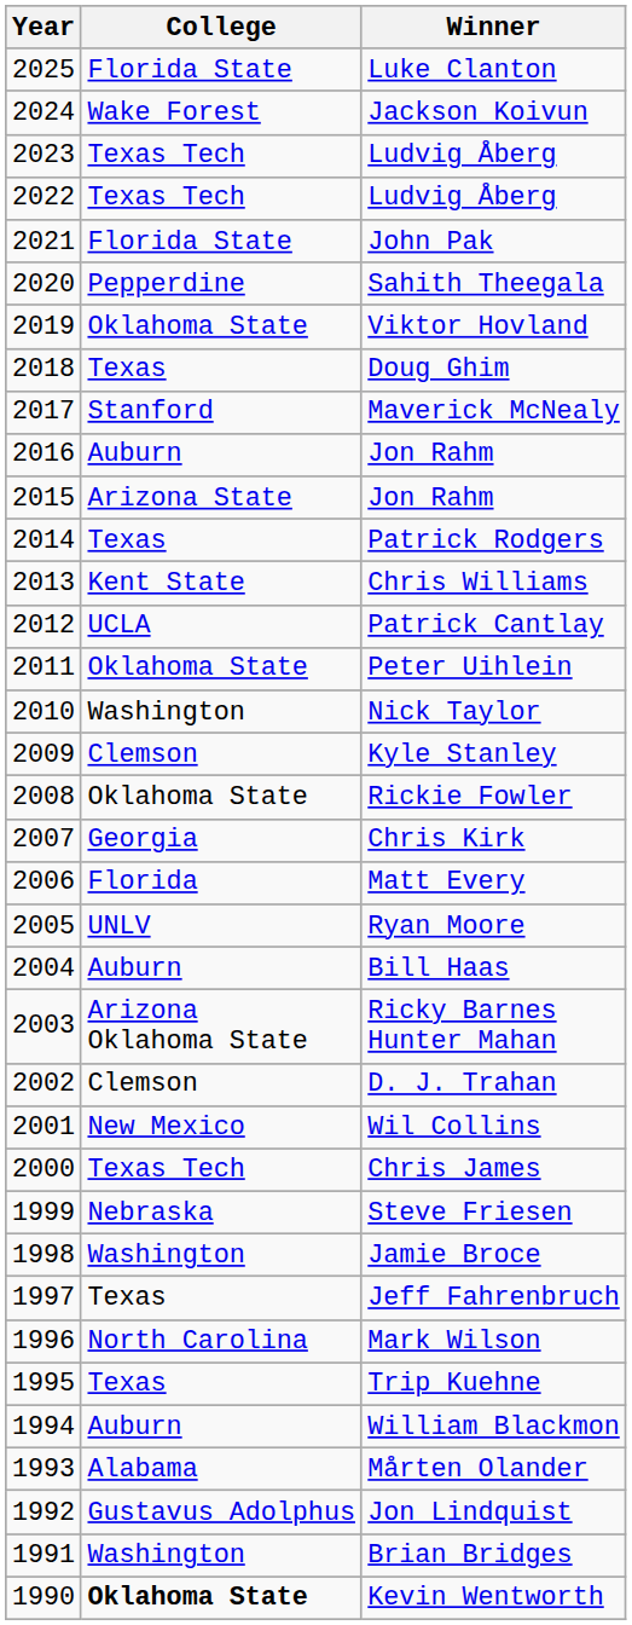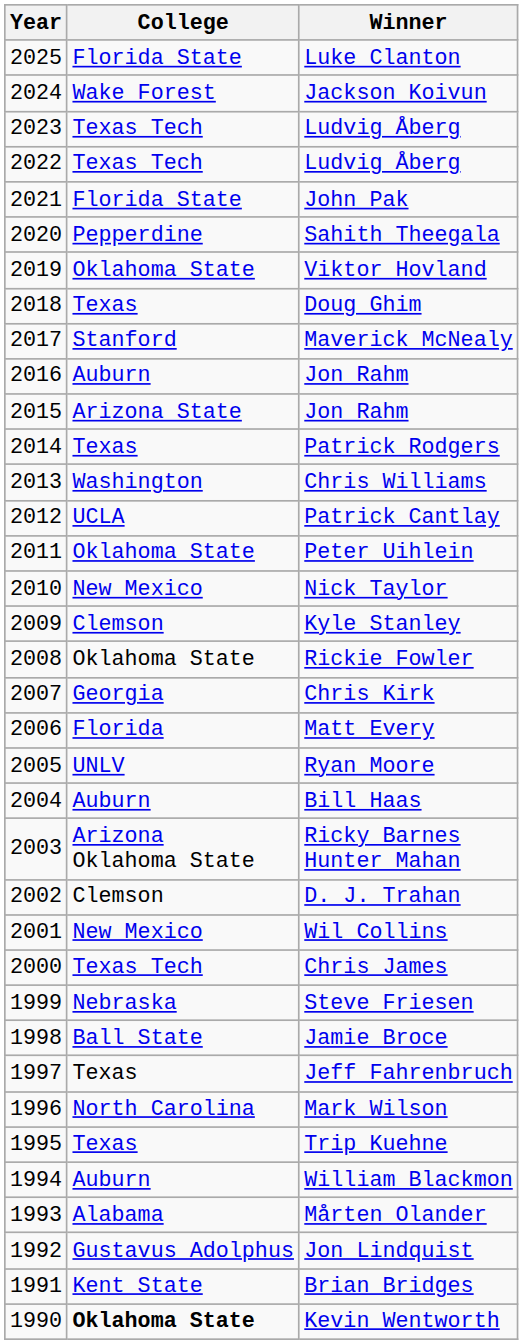Chris Williams | College: Kent State -> Washington
Nick Taylor | College: Washington -> New Mexico
Jamie Broce | College: Washington -> Ball State
Brian Bridges | College: Washington -> Kent State
